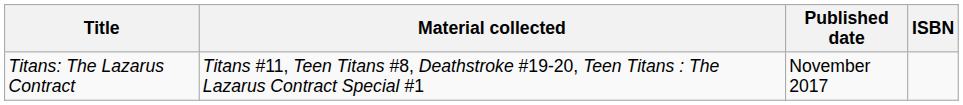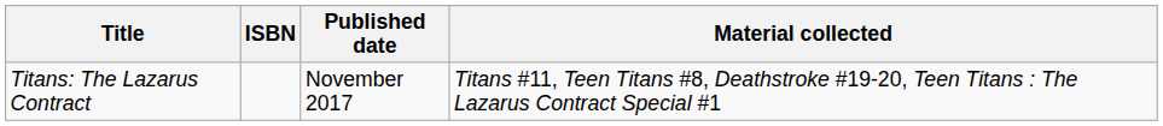columns swapped: Material collected <-> ISBN
